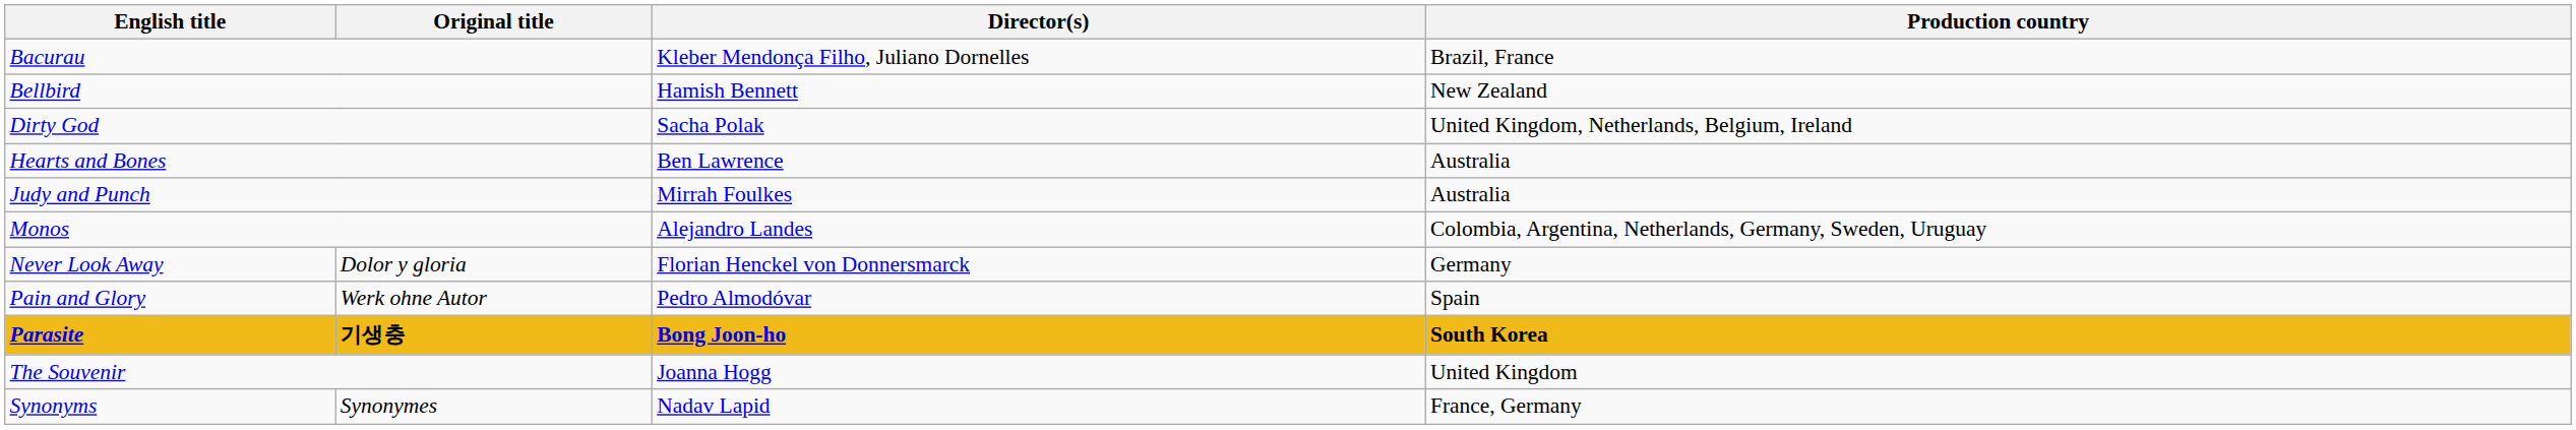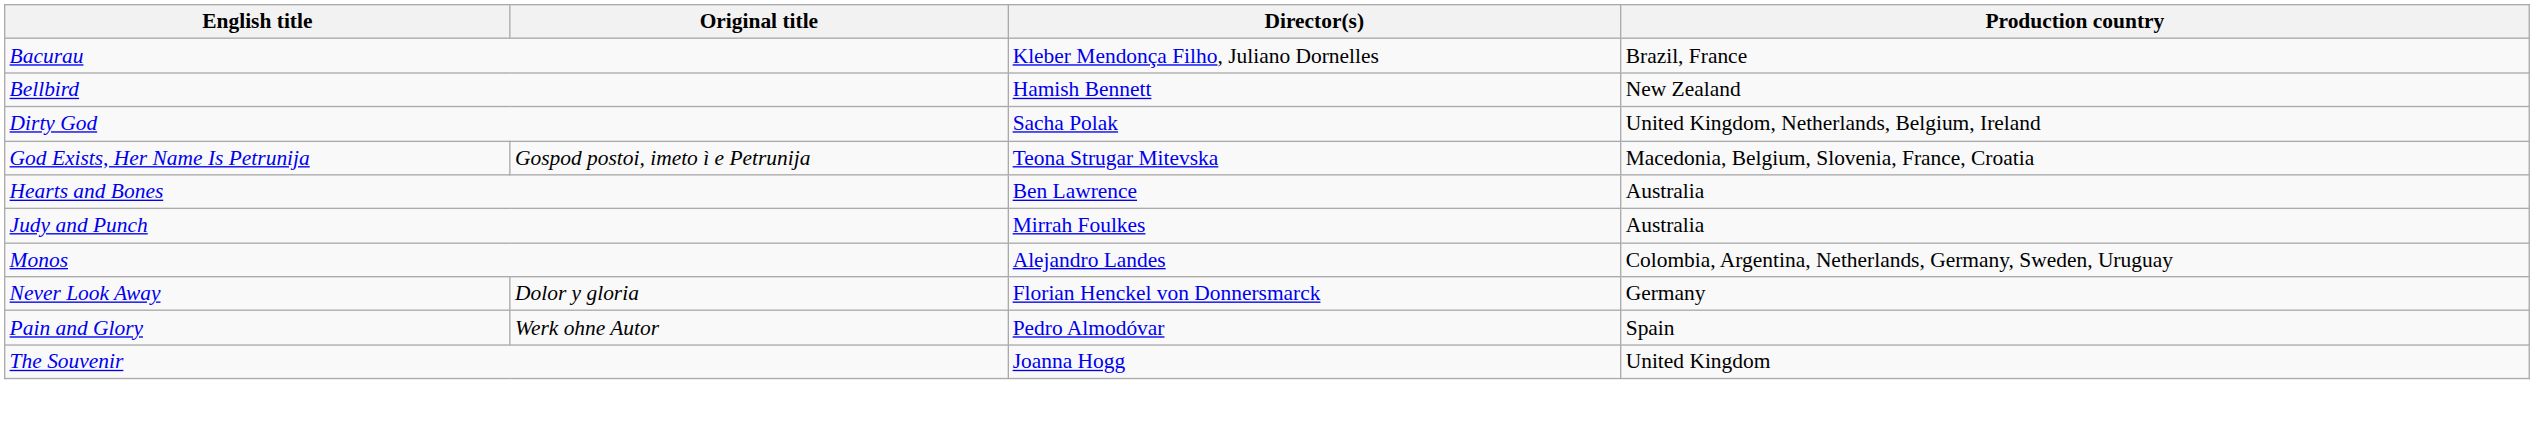+ row: God Exists, Her Name Is Petrunija | Gospod postoi, imeto ì e Petrunija | Teona Strugar Mitevska | Macedonia, Belgium, Slovenia, France, Croatia
- row: Parasite | 기생충 | Bong Joon-ho | South Korea
- row: Synonyms | Synonymes | Nadav Lapid | France, Germany
